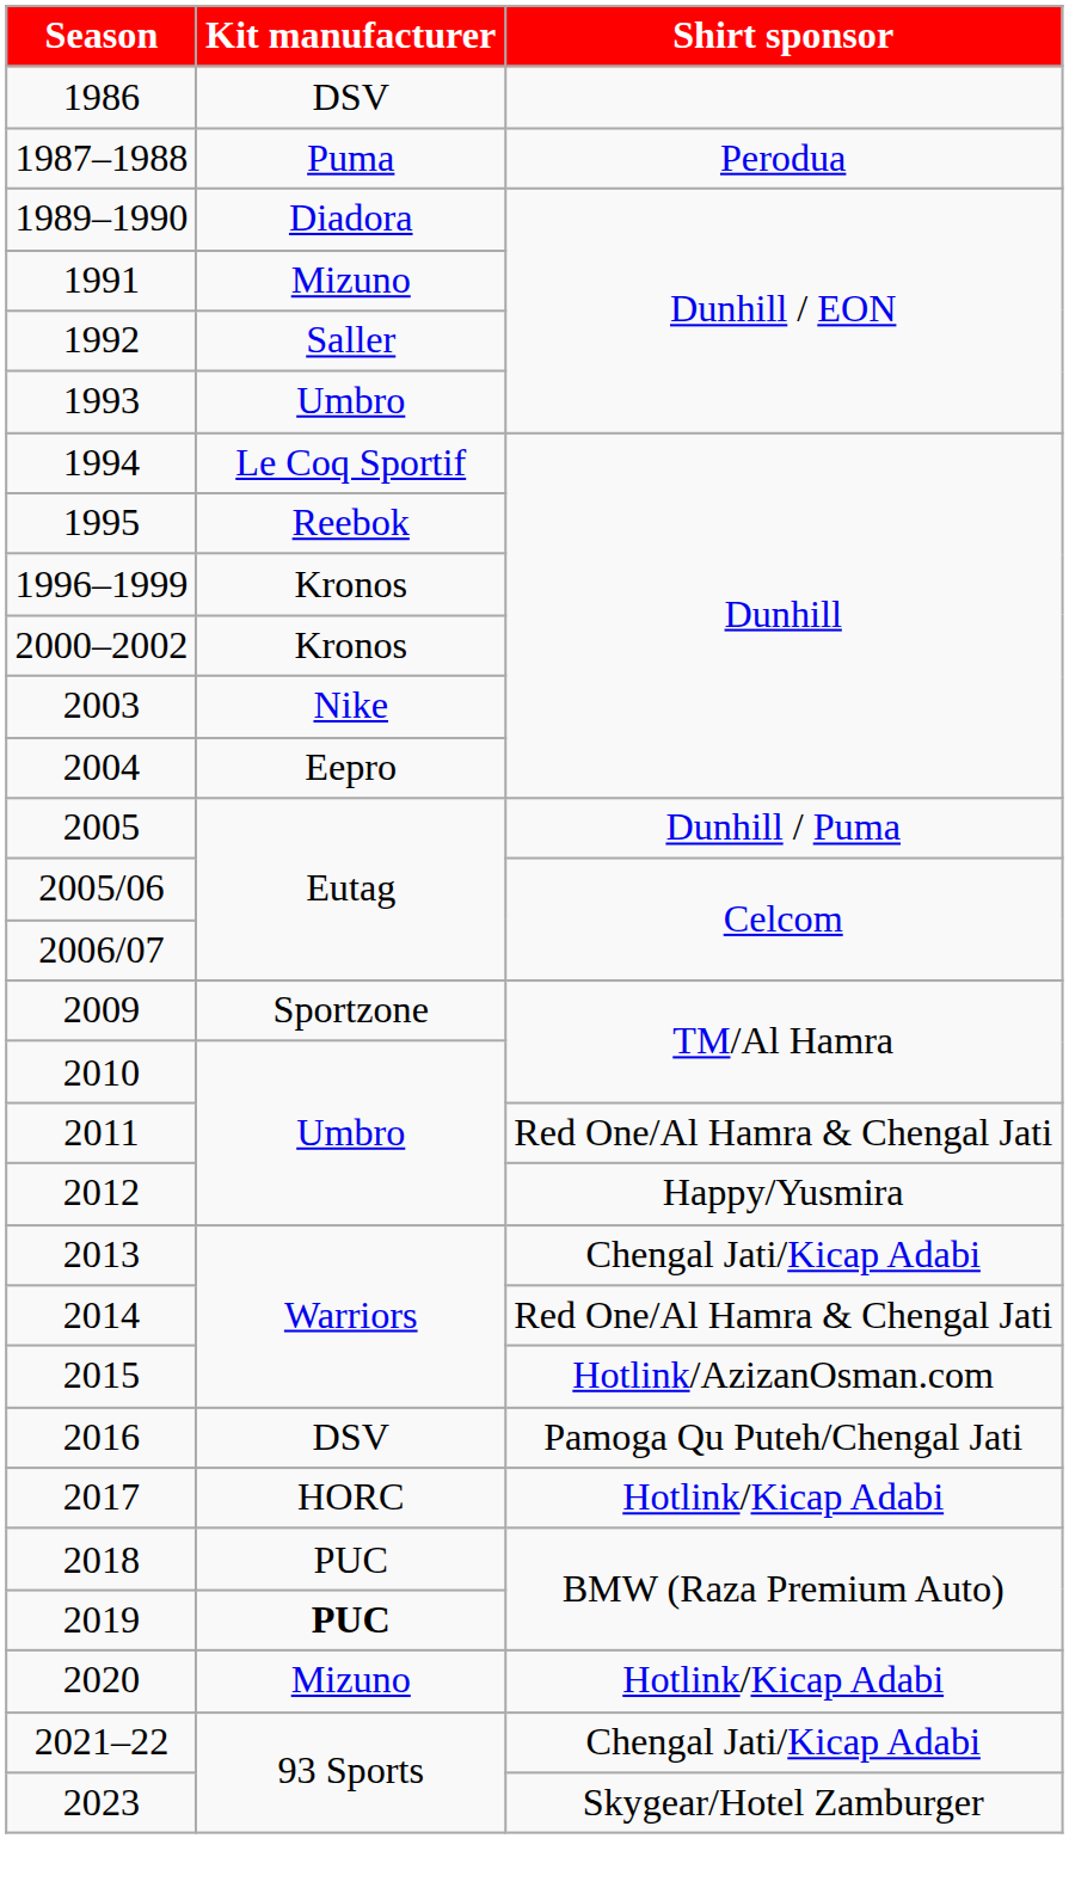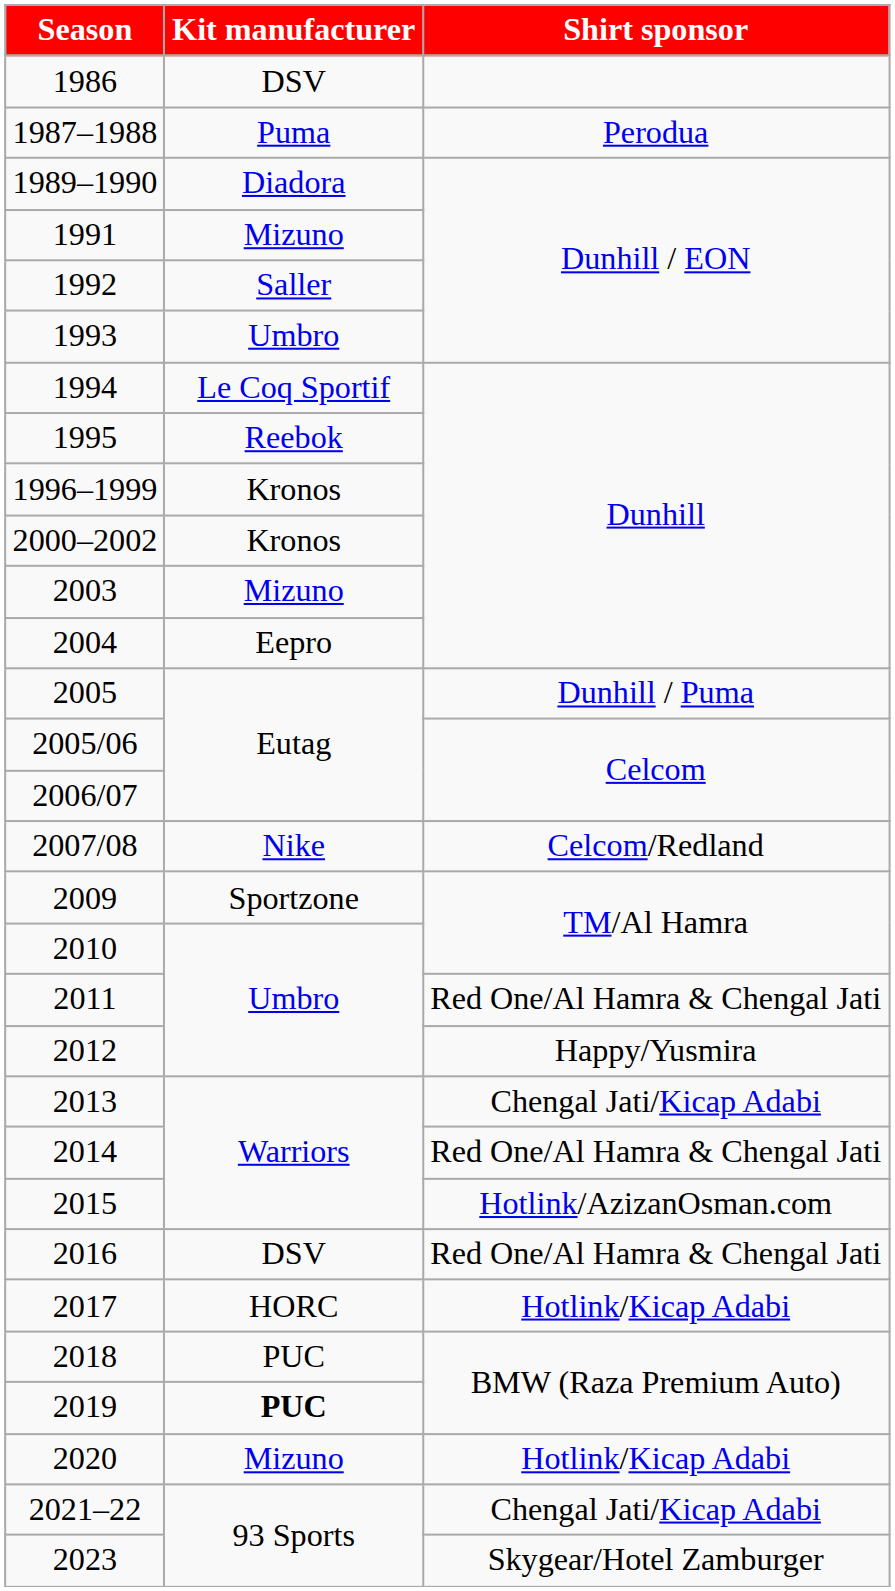2003 | Kit manufacturer: Nike -> Mizuno
+ row: 2007/08 | Nike | Celcom/Redland
2016 | Shirt sponsor: Pamoga Qu Puteh/Chengal Jati -> Red One/Al Hamra & Chengal Jati
